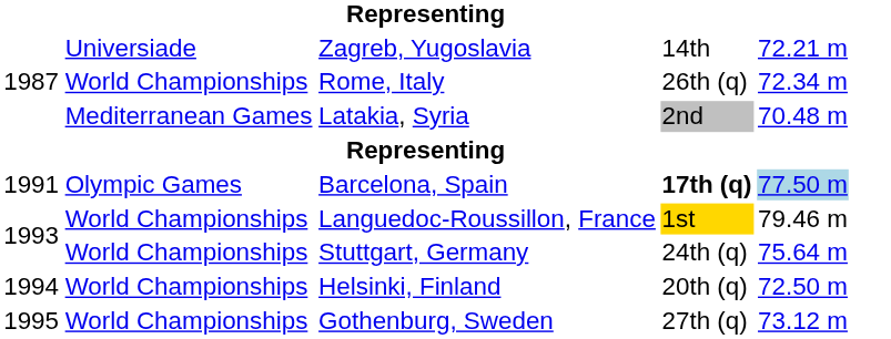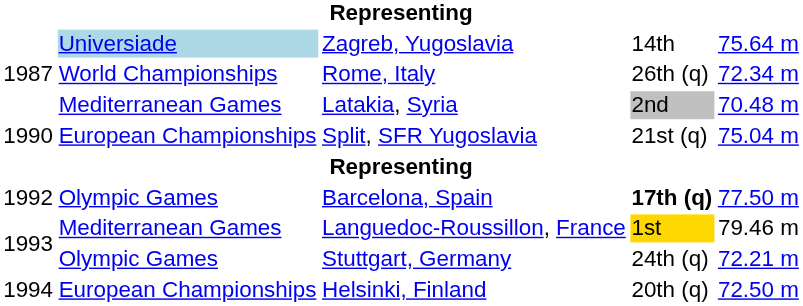Zagreb, Yugoslavia | column 2: no background -> lightblue background
Zagreb, Yugoslavia | column 5: 72.21 m -> 75.64 m
+ row: 1990 | European Championships | Split, SFR Yugoslavia | 21st (q) | 75.04 m
Barcelona, Spain | column 1: 1991 -> 1992
Barcelona, Spain | column 5: lightblue background -> no background
Languedoc-Roussillon, France | column 2: World Championships -> Mediterranean Games
Stuttgart, Germany | column 2: World Championships -> Olympic Games
Stuttgart, Germany | column 5: 75.64 m -> 72.21 m
Helsinki, Finland | column 2: World Championships -> European Championships
- row: 1995 | World Championships | Gothenburg, Sweden | 27th (q) | 73.12 m
